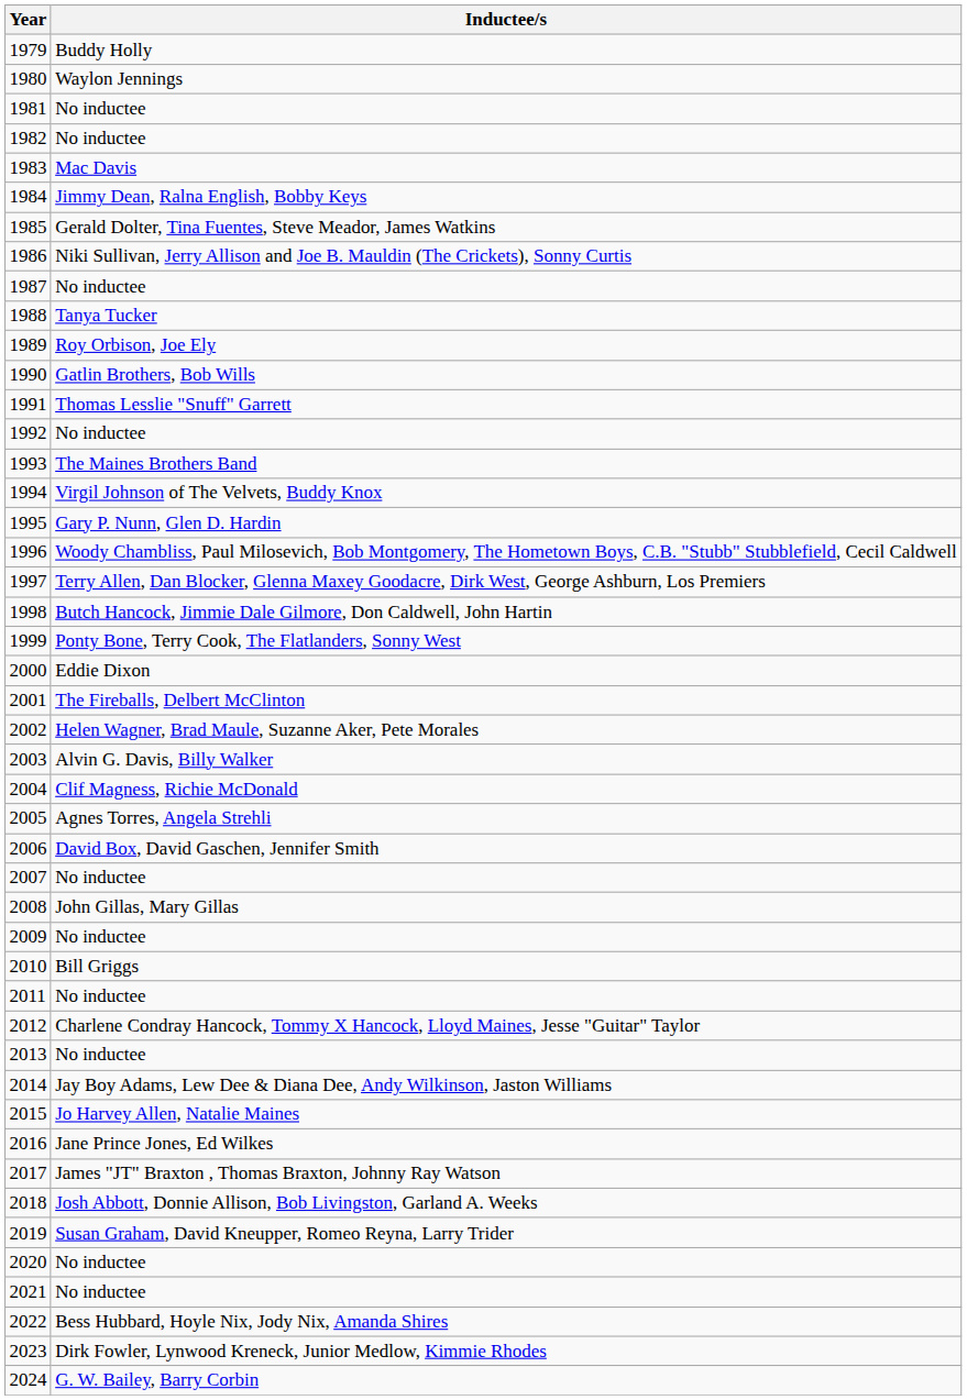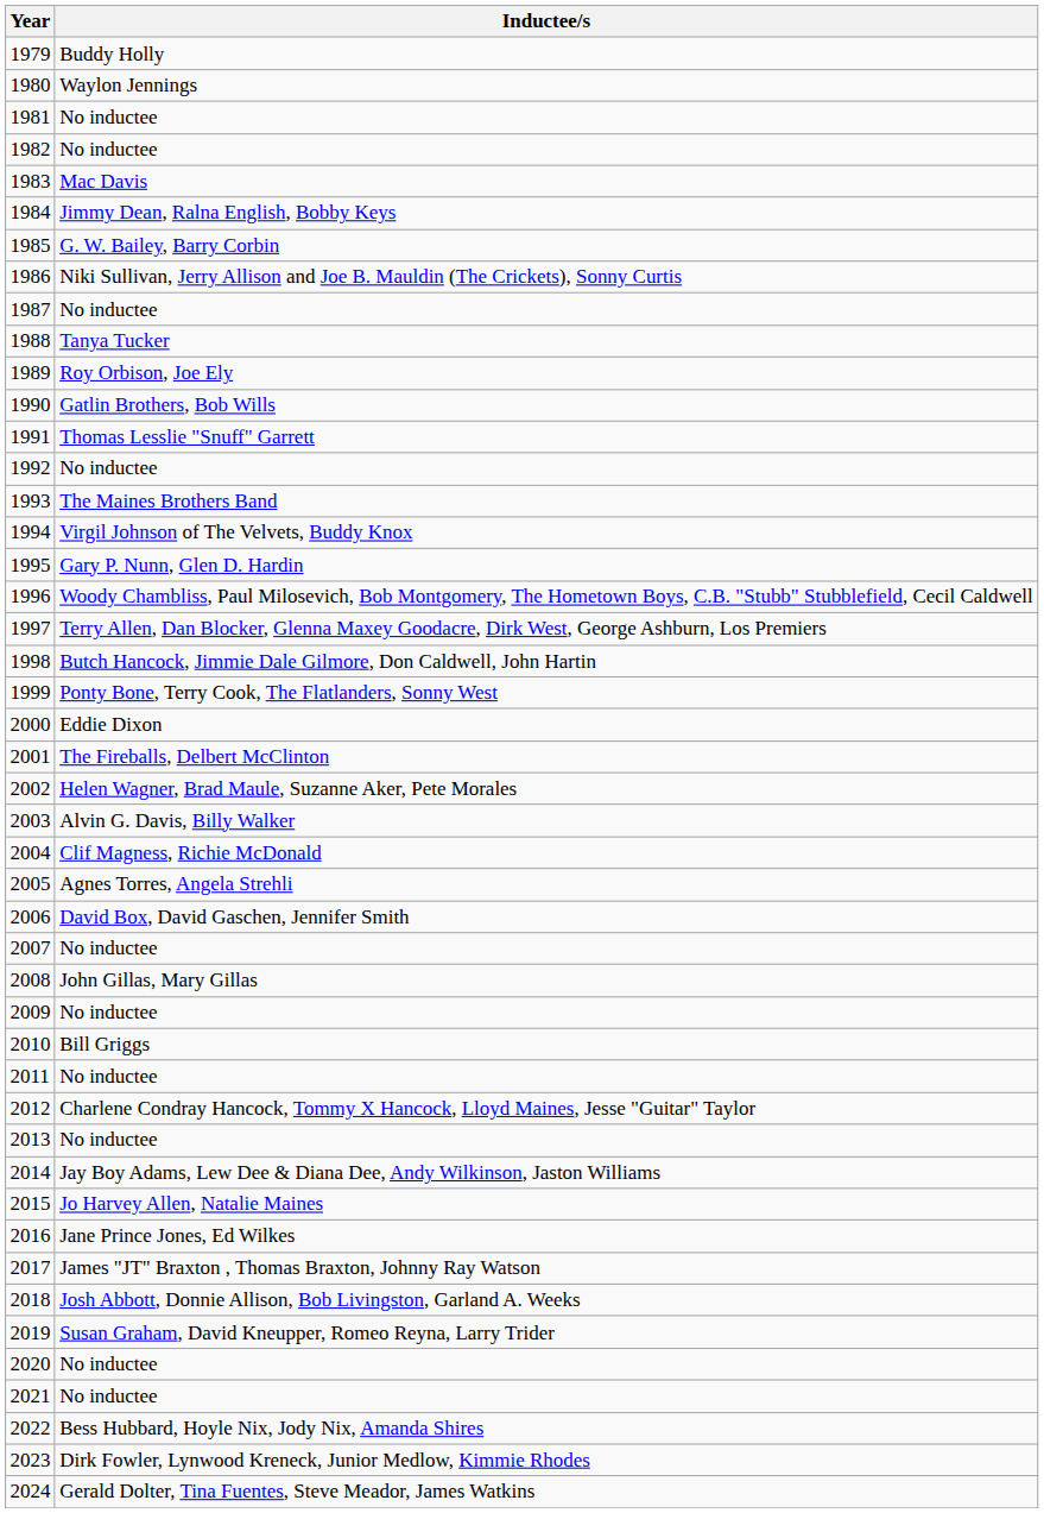1985 | Inductee/s: Gerald Dolter, Tina Fuentes, Steve Meador, James Watkins -> G. W. Bailey, Barry Corbin
2024 | Inductee/s: G. W. Bailey, Barry Corbin -> Gerald Dolter, Tina Fuentes, Steve Meador, James Watkins
